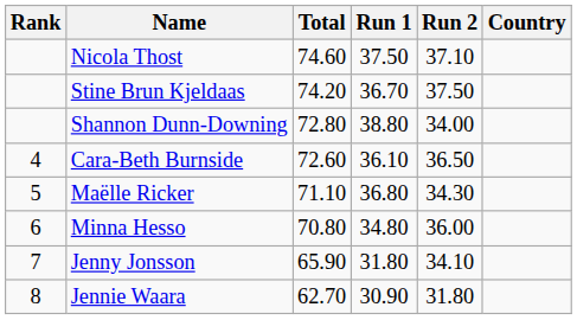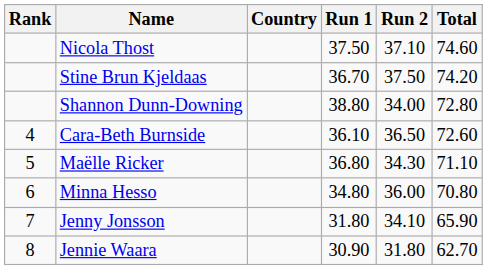columns swapped: Country <-> Total
